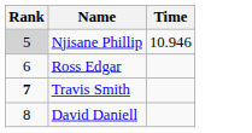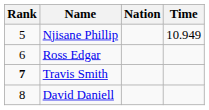+ column: Nation
Njisane Phillip | Rank: lightgrey background -> no background
Njisane Phillip | Time: 10.946 -> 10.949
